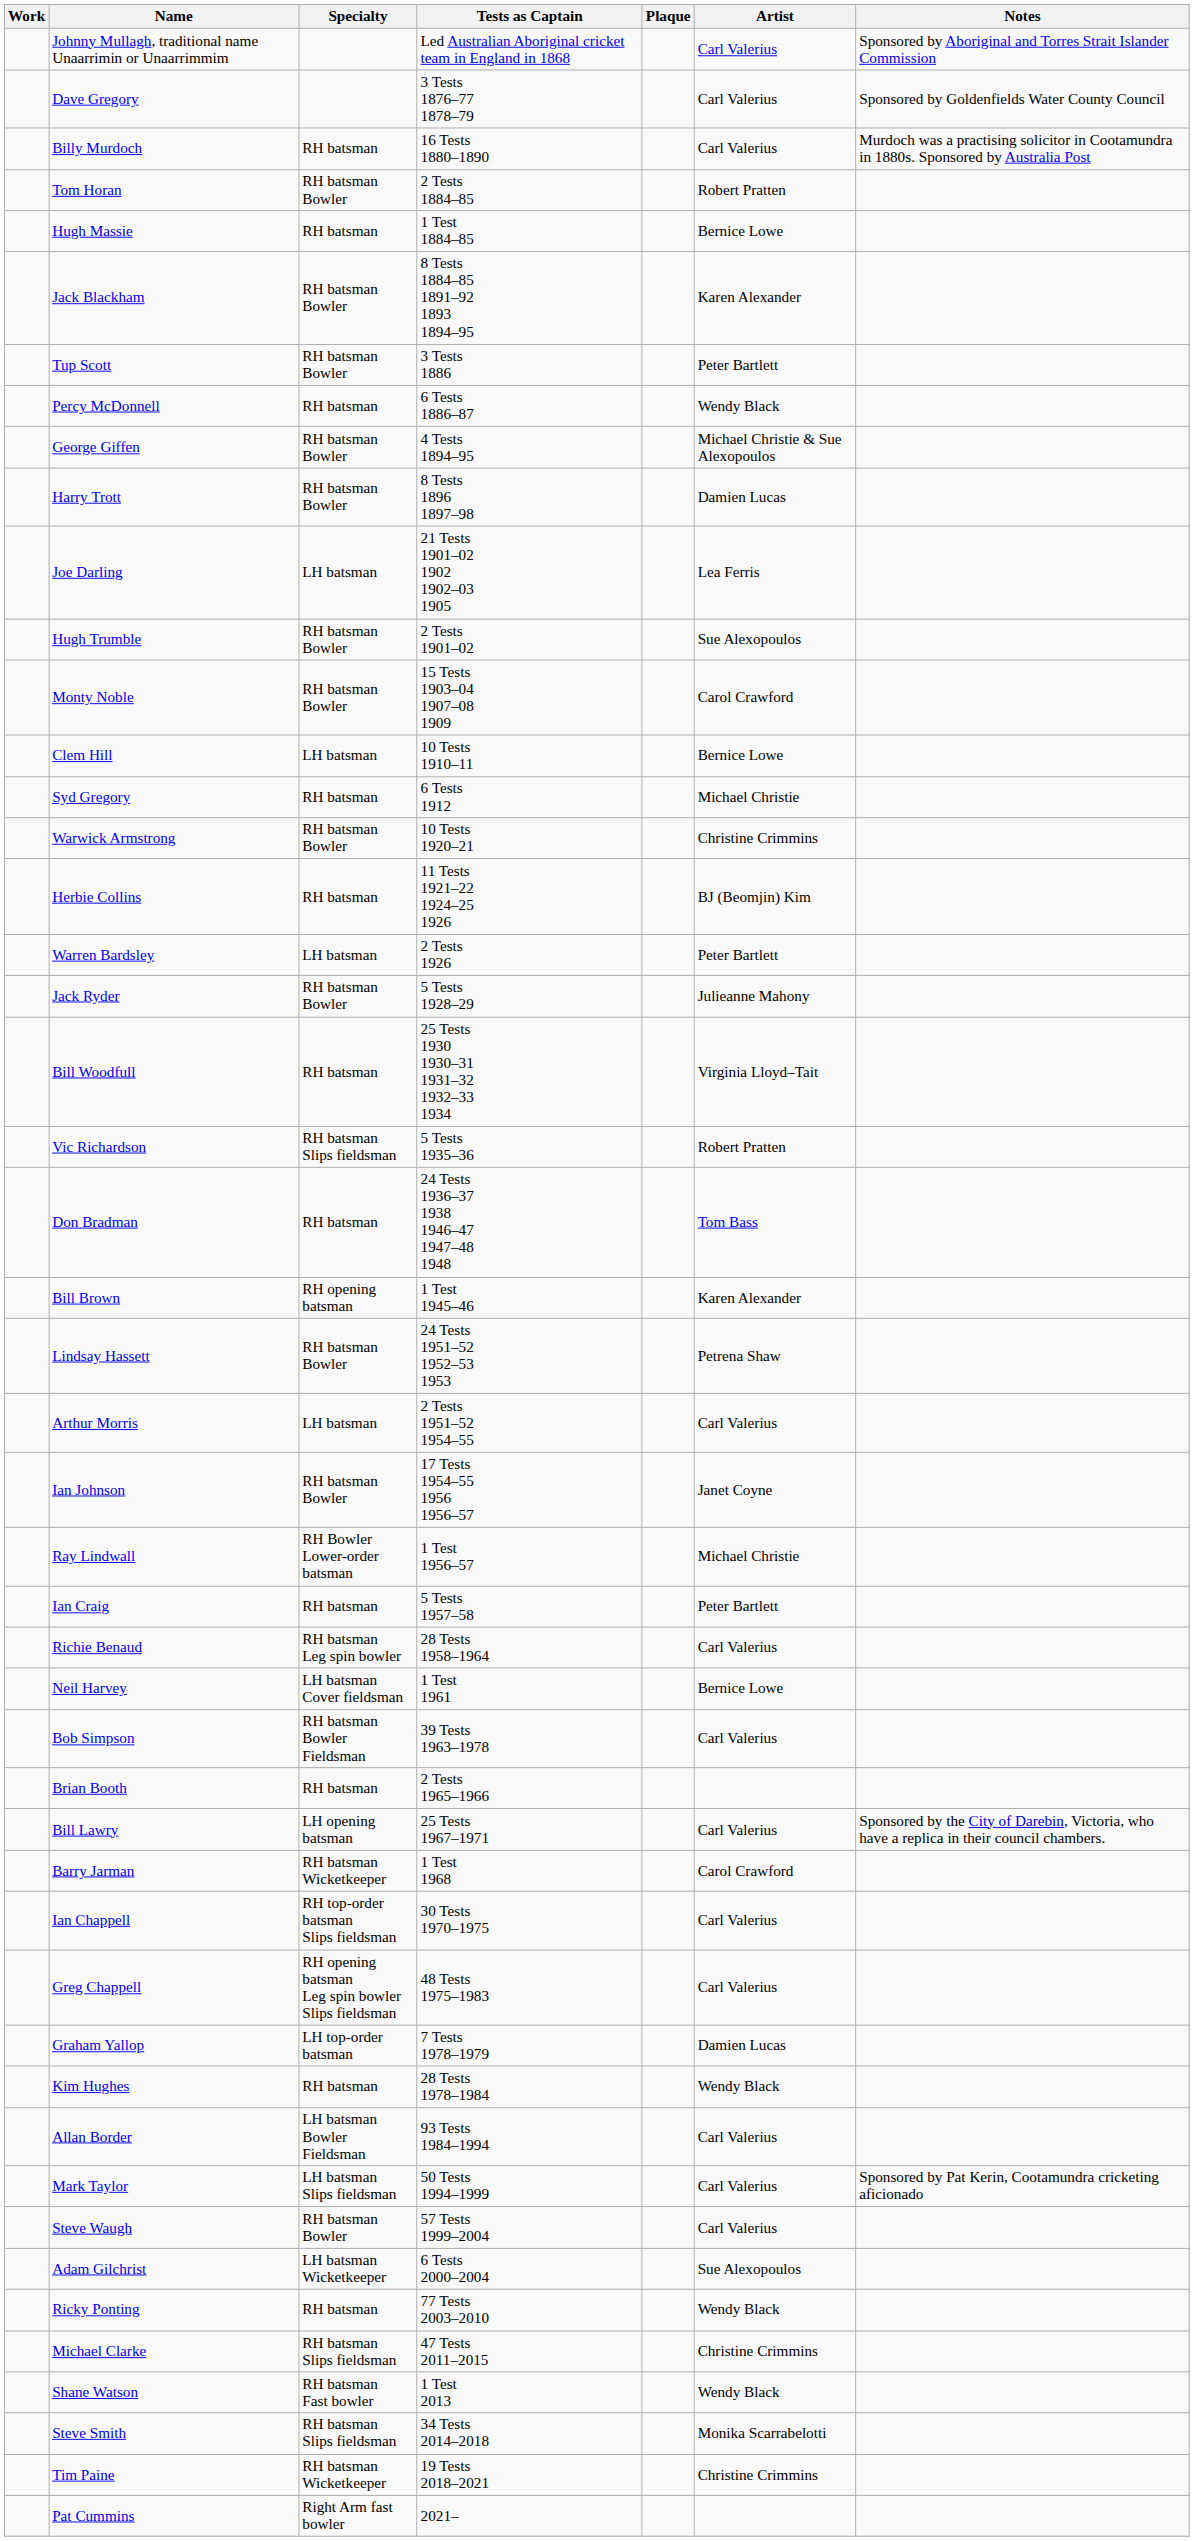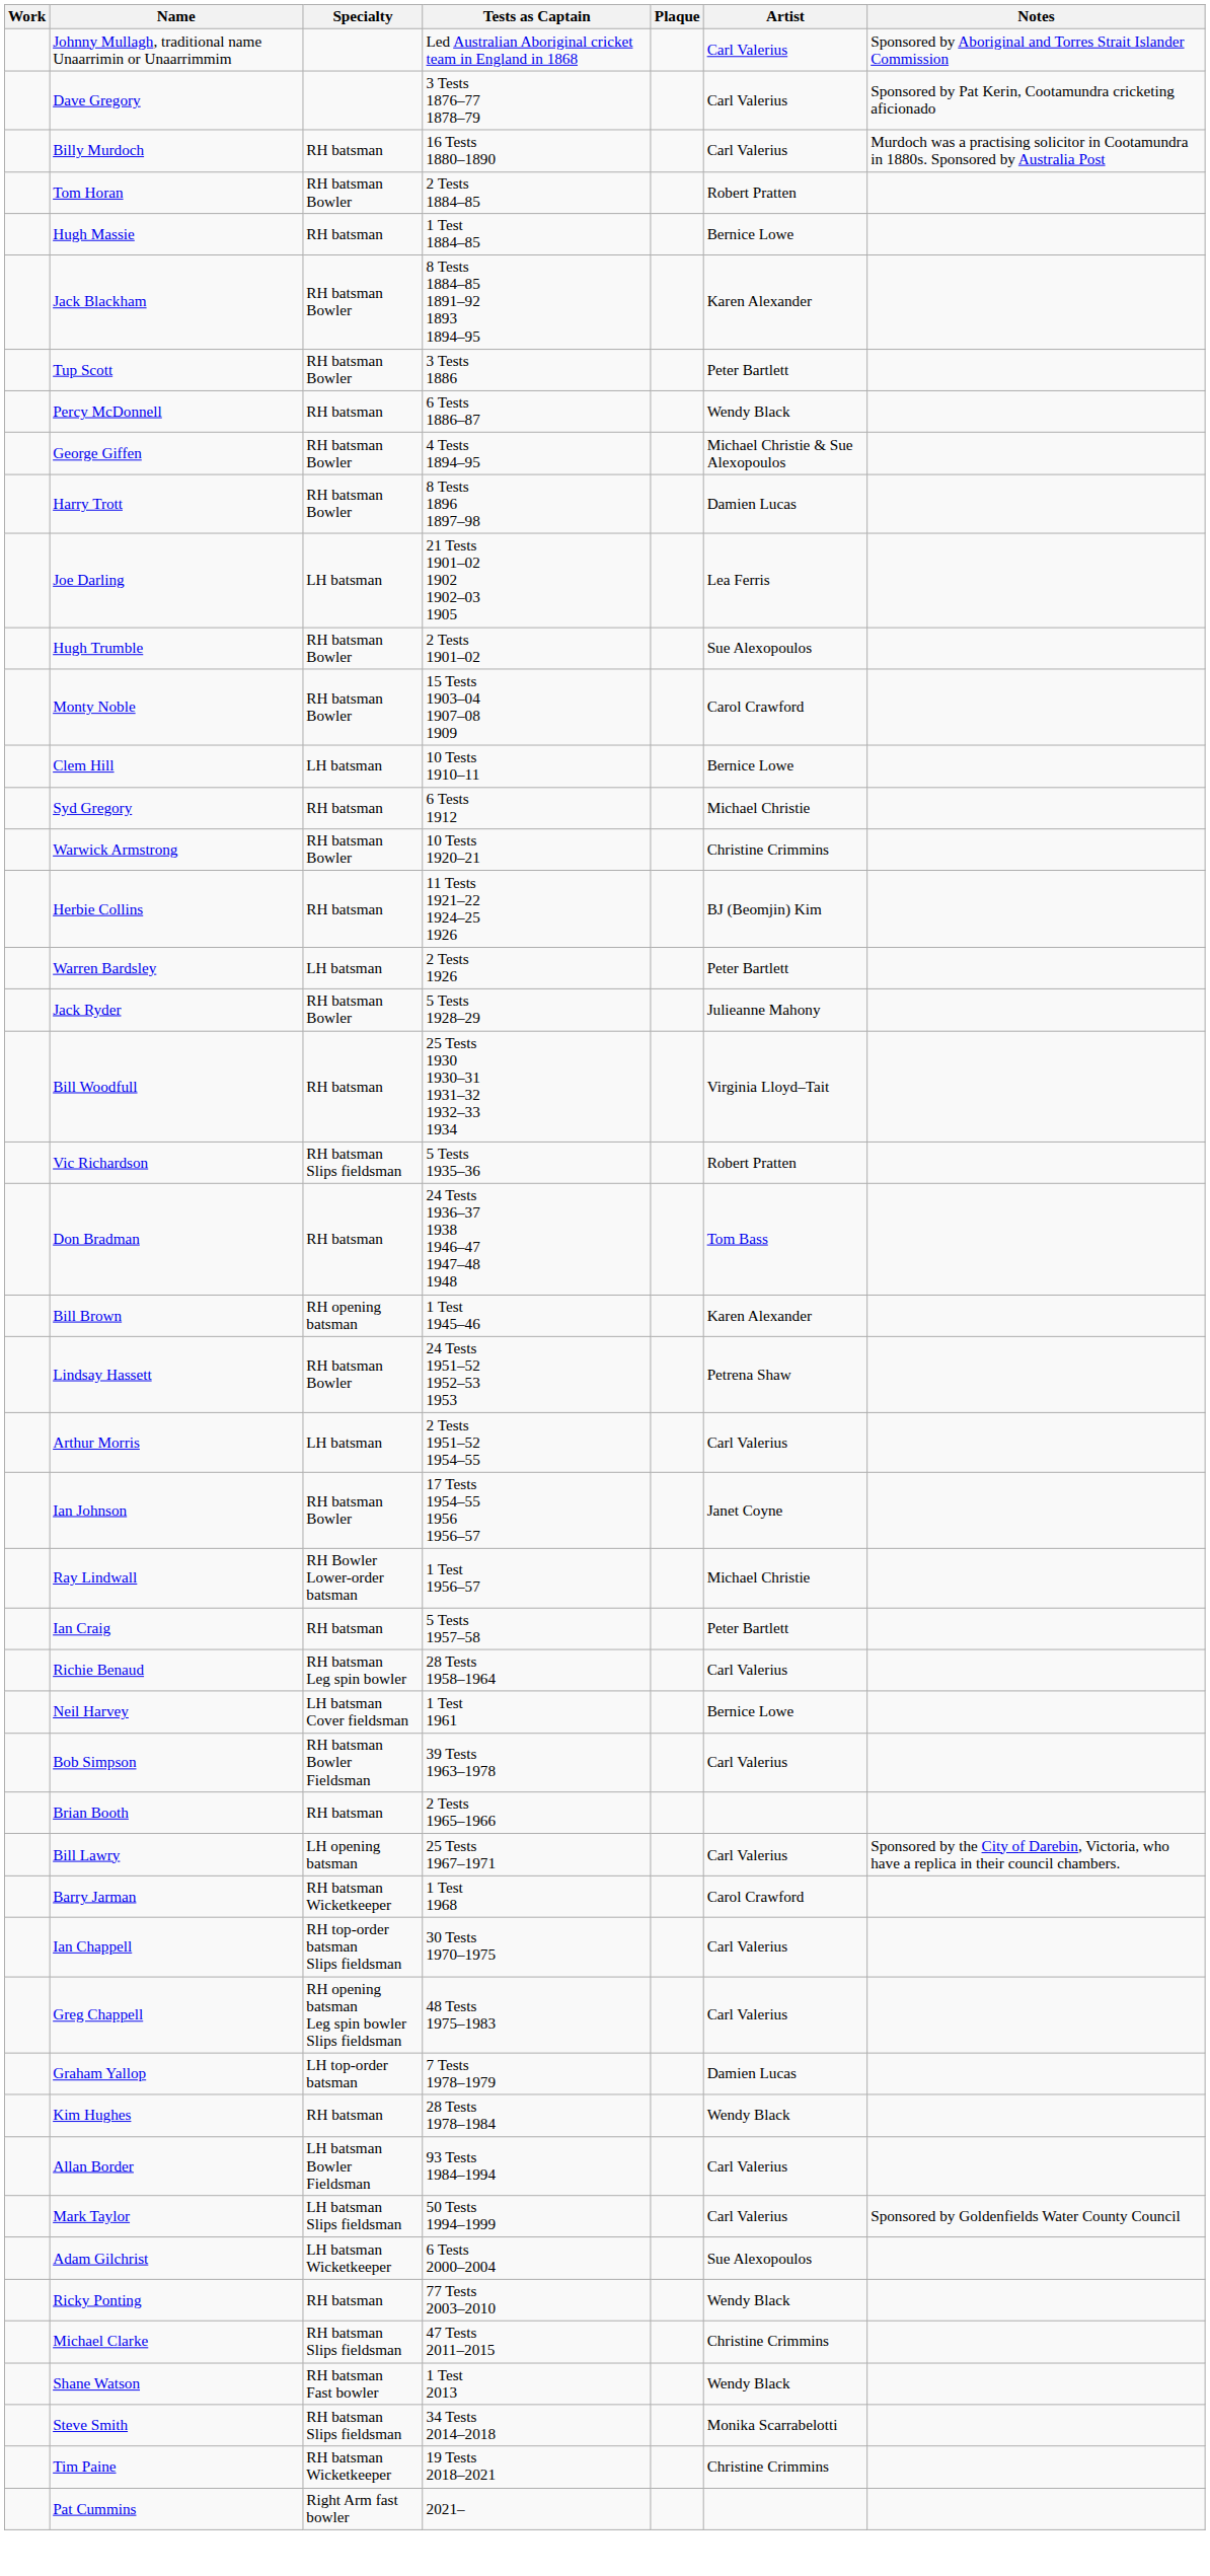Dave Gregory | Notes: Sponsored by Goldenfields Water County Council -> Sponsored by Pat Kerin, Cootamundra cricketing aficionado
Mark Taylor | Notes: Sponsored by Pat Kerin, Cootamundra cricketing aficionado -> Sponsored by Goldenfields Water County Council
- row: Steve Waugh | RH batsman Bowler | 57 Tests 1999–2004 | Carl Valerius
